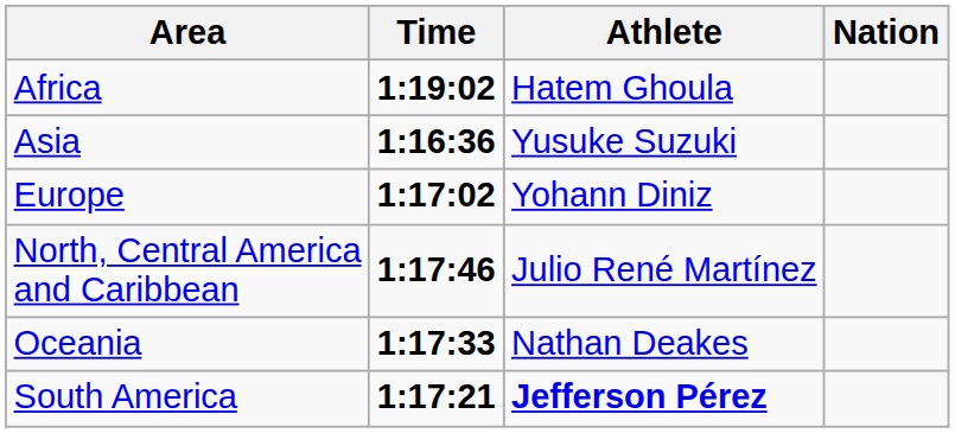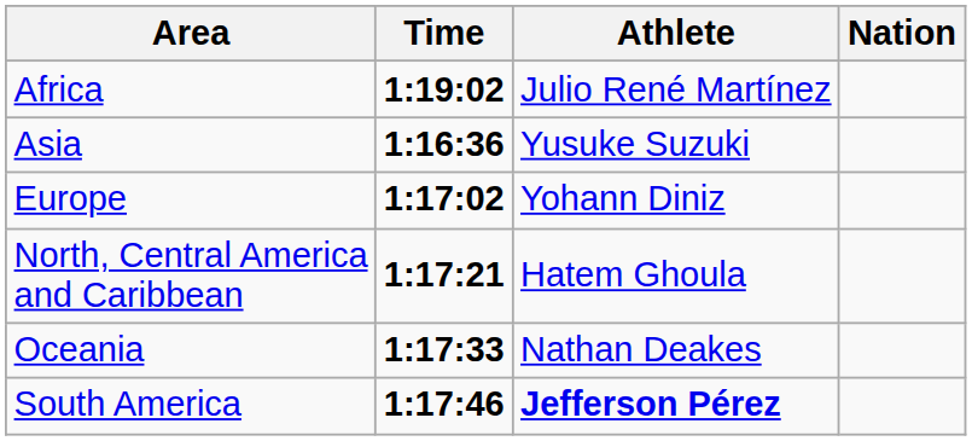Africa | Athlete: Hatem Ghoula -> Julio René Martínez
North, Central America and Caribbean | Time: 1:17:46 -> 1:17:21
North, Central America and Caribbean | Athlete: Julio René Martínez -> Hatem Ghoula
South America | Time: 1:17:21 -> 1:17:46
